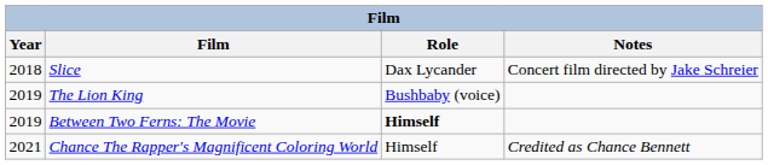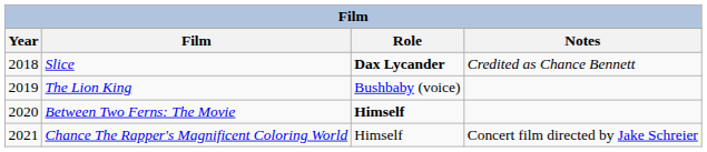Slice | Role: normal -> bold
Slice | Notes: Concert film directed by Jake Schreier -> Credited as Chance Bennett
Between Two Ferns: The Movie | Year: 2019 -> 2020
Chance The Rapper's Magnificent Coloring World | Notes: Credited as Chance Bennett -> Concert film directed by Jake Schreier
